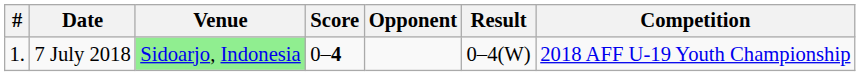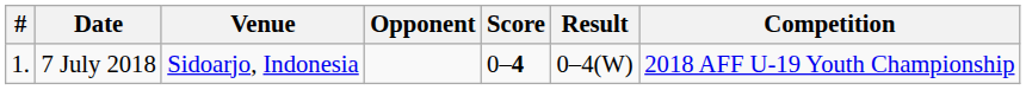columns swapped: Opponent <-> Score
7 July 2018 | Venue: lightgreen background -> no background
